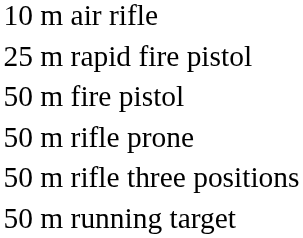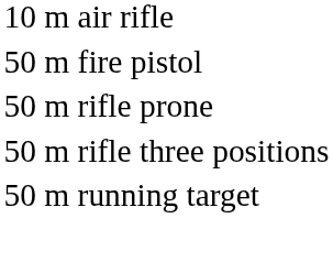- row: 25 m rapid fire pistol
